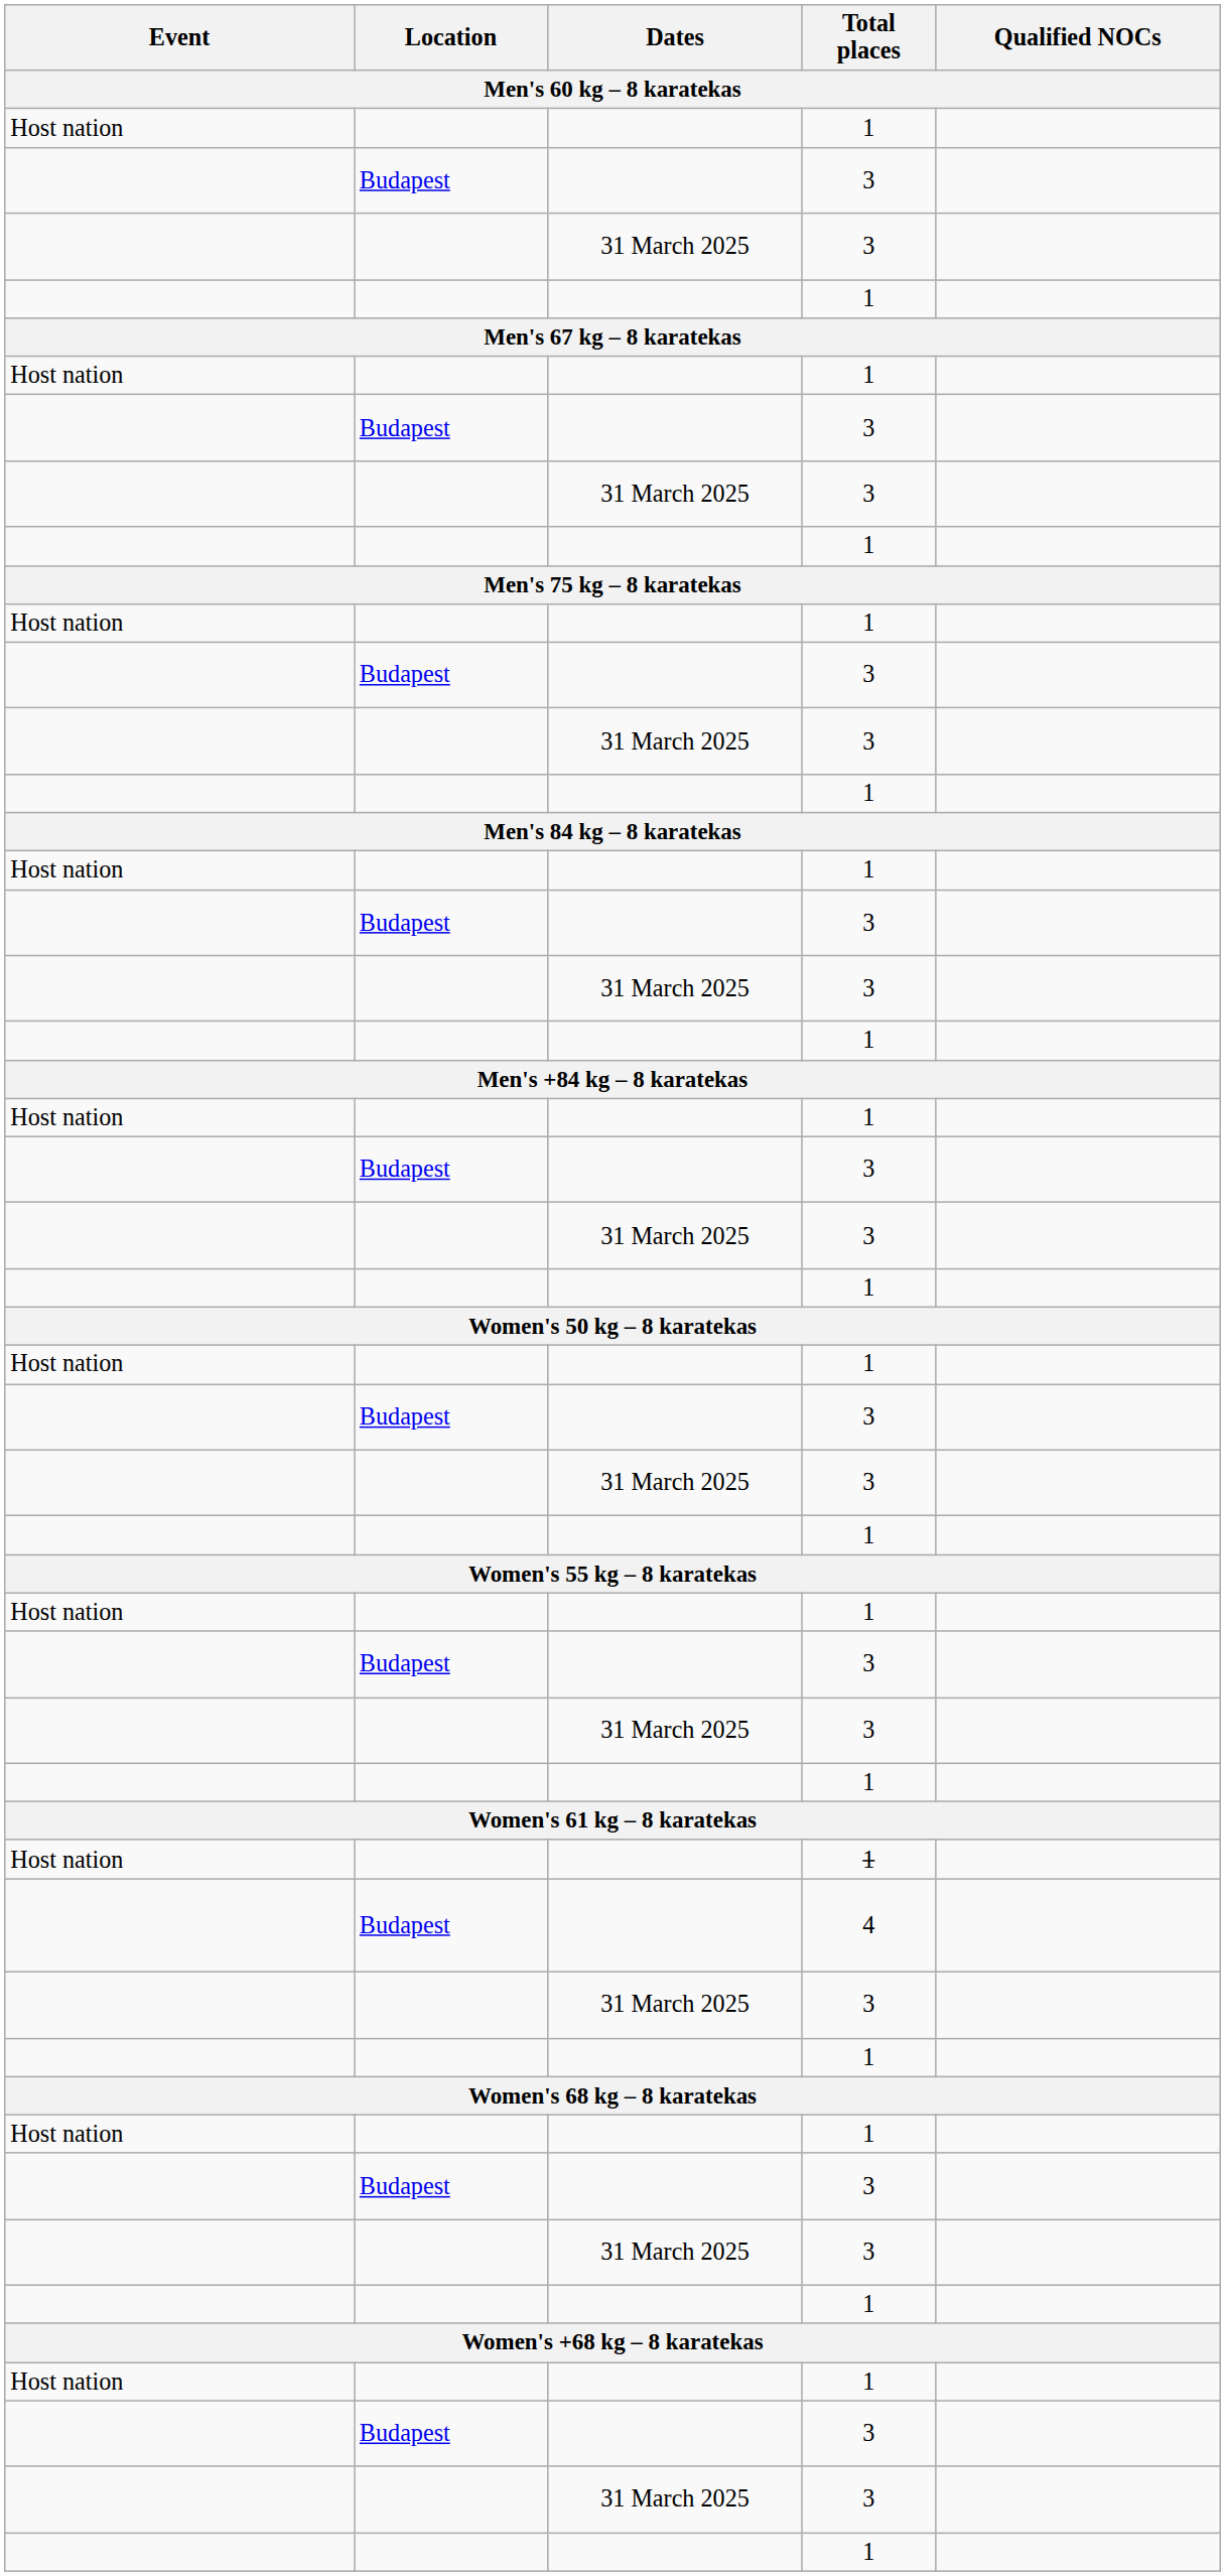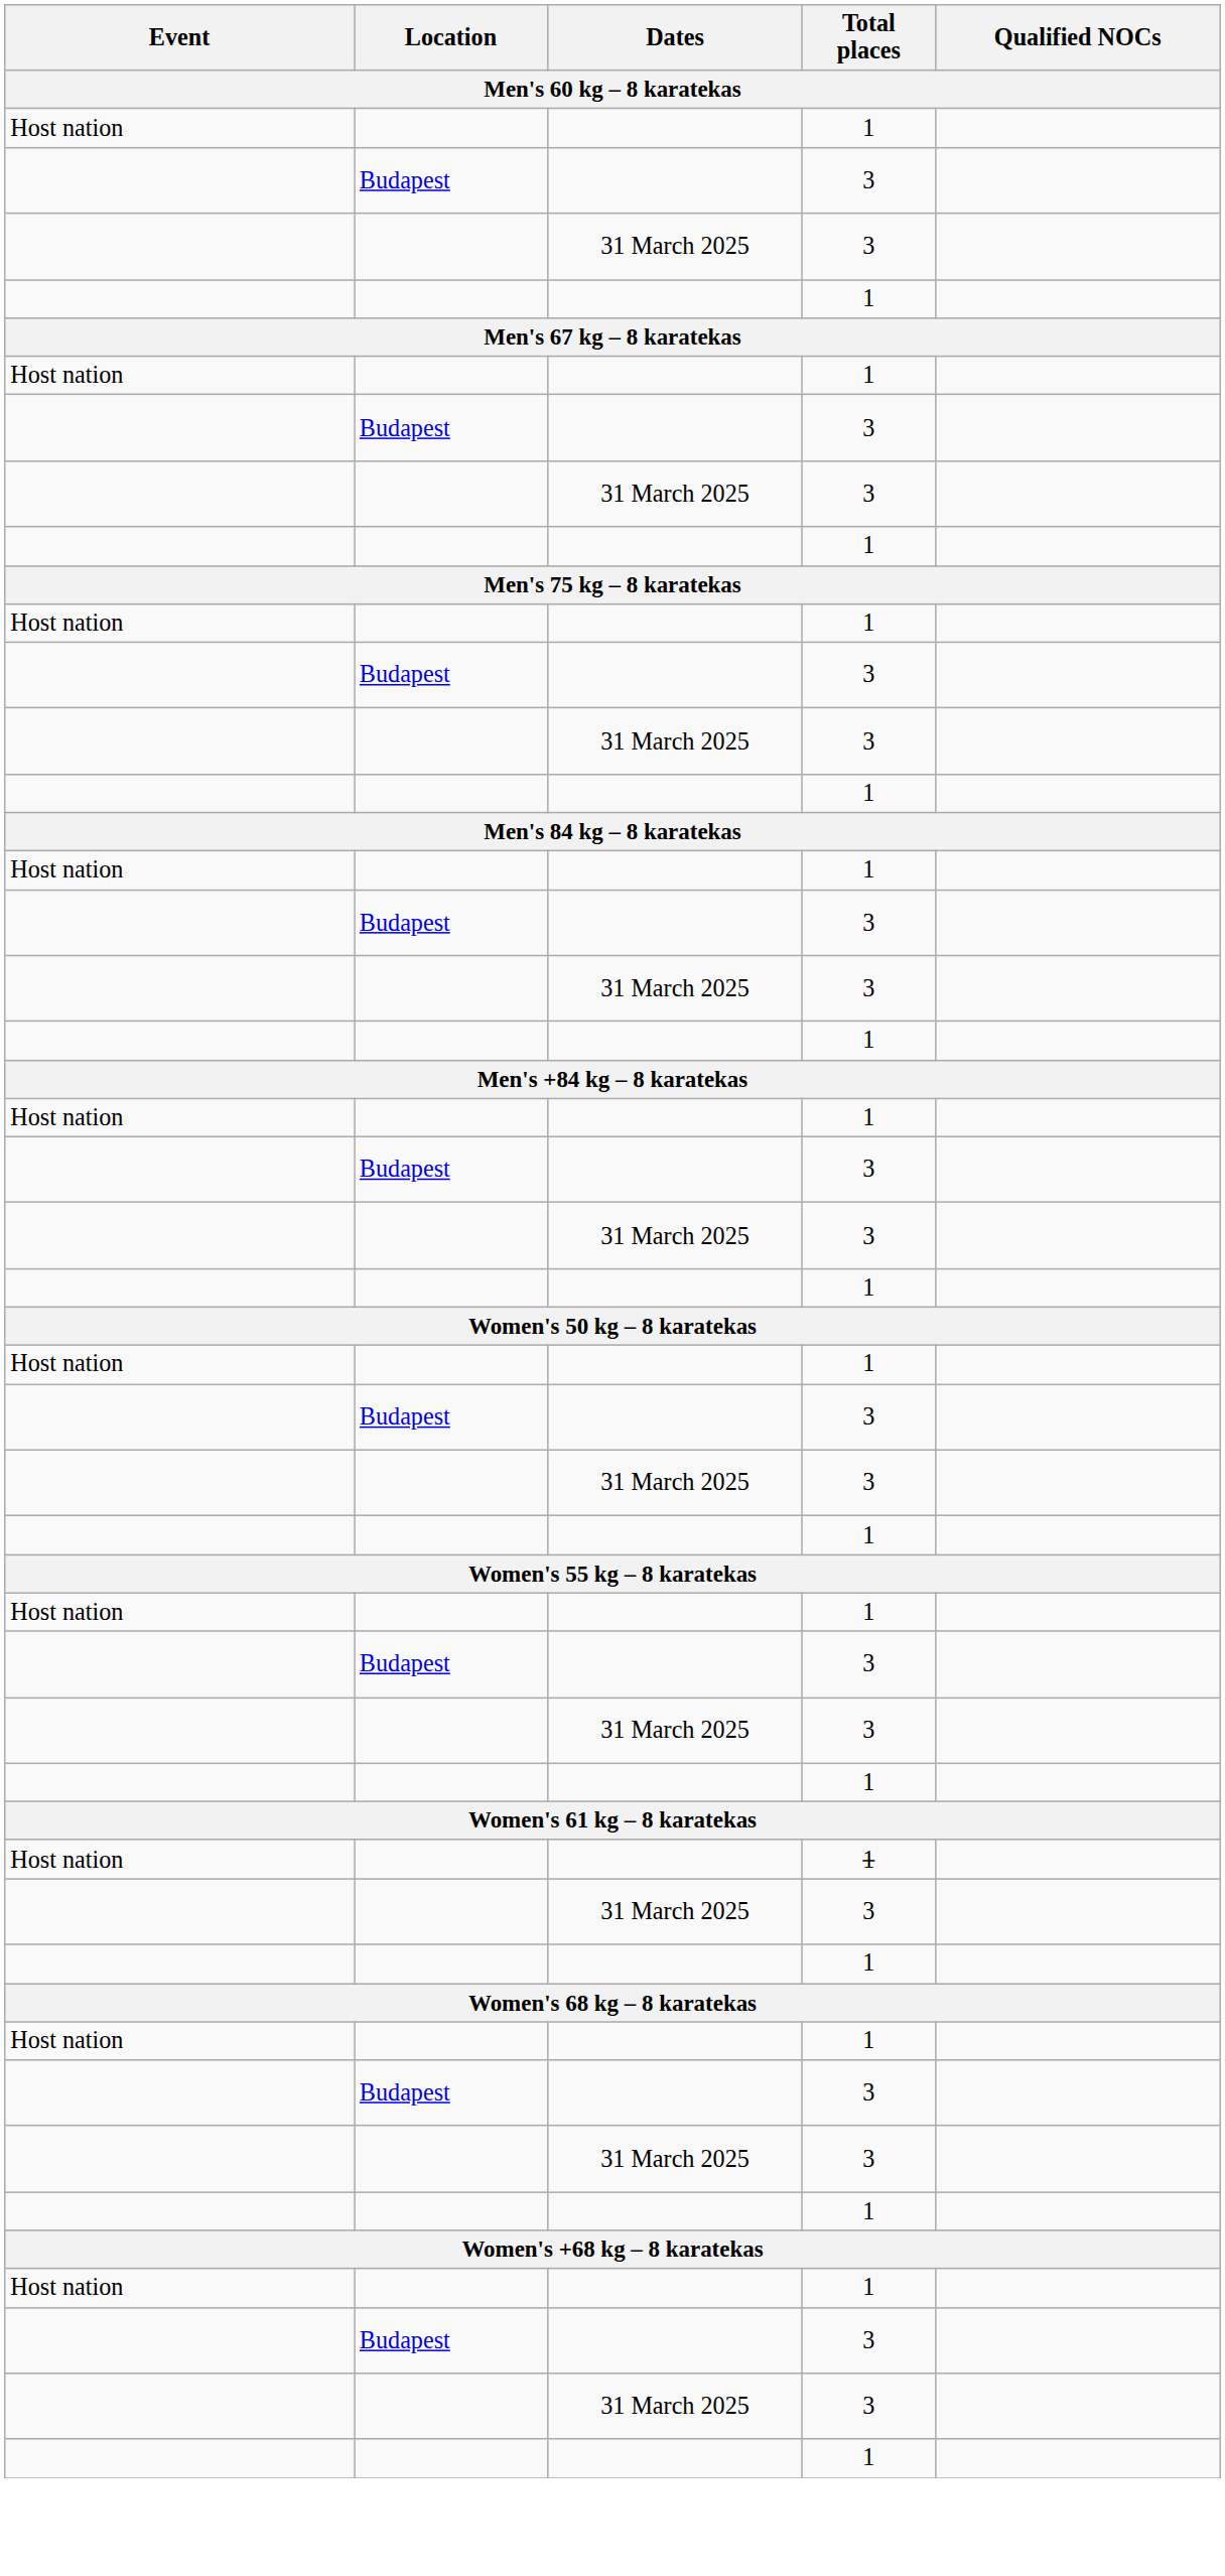- row: Budapest | 4
